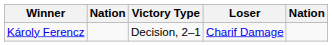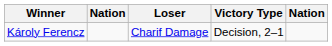columns swapped: Victory Type <-> Loser
